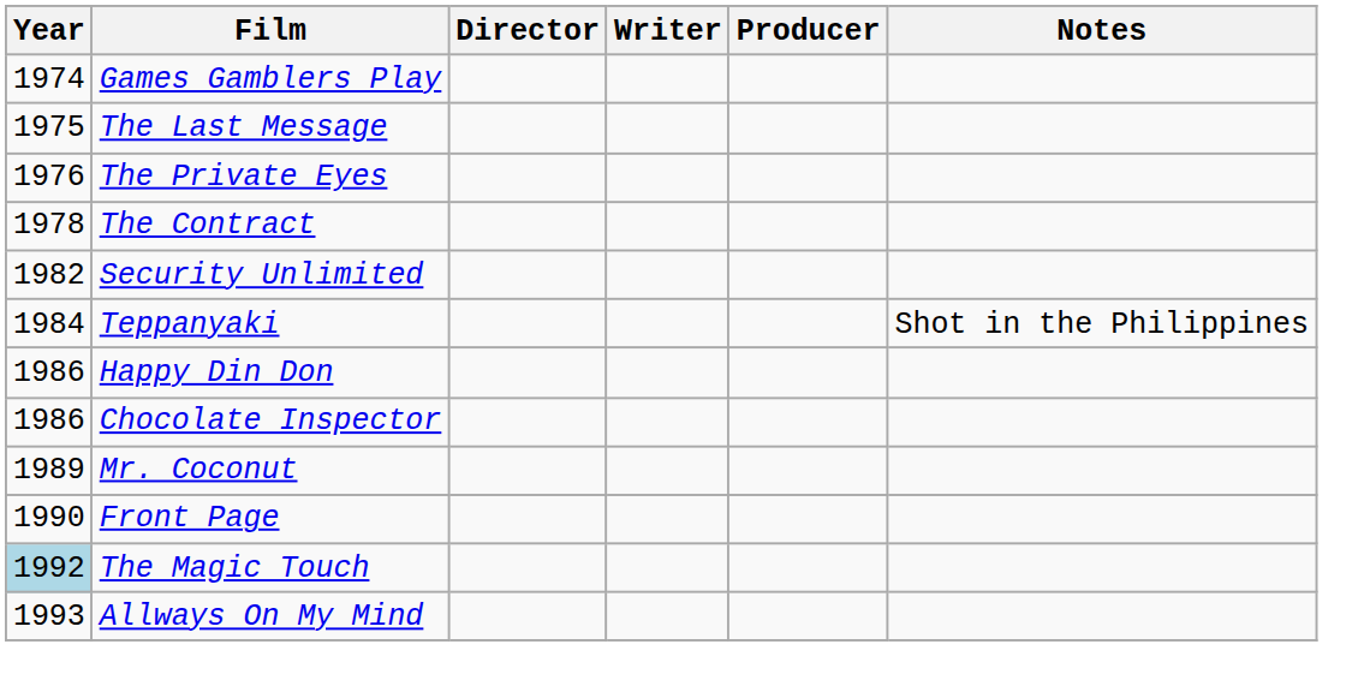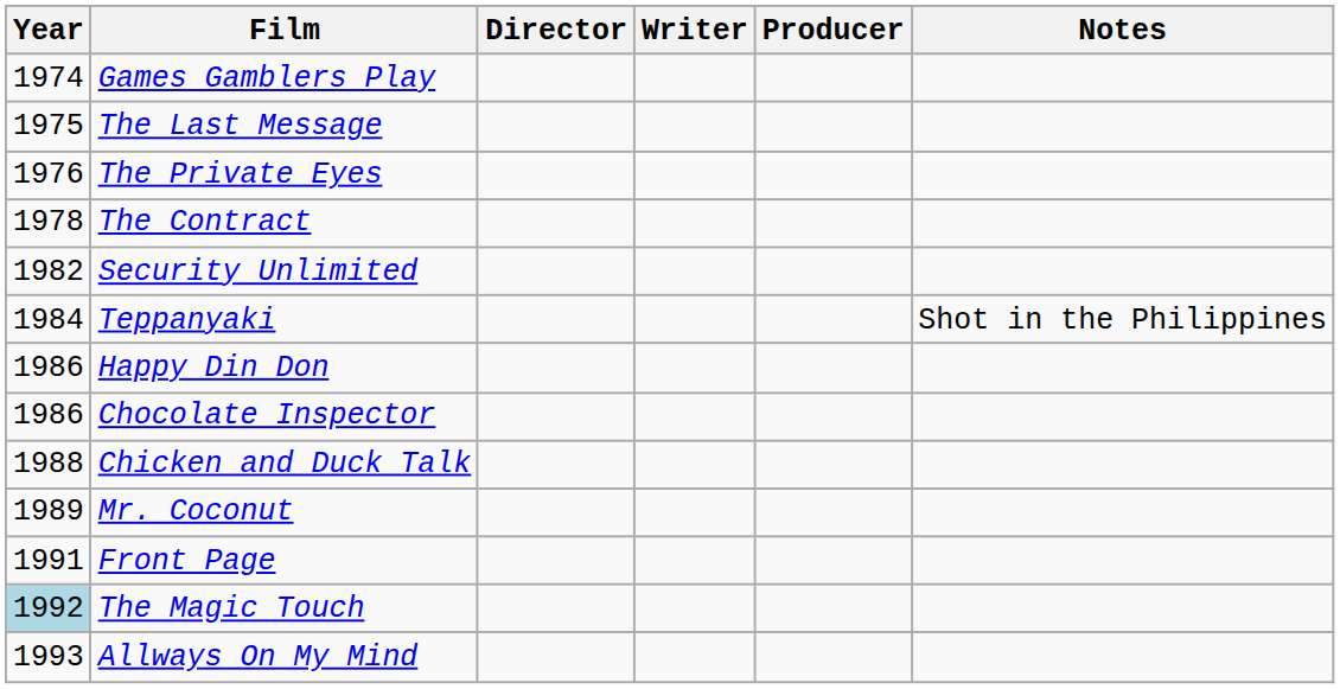+ row: 1988 | Chicken and Duck Talk
Front Page | Year: 1990 -> 1991
